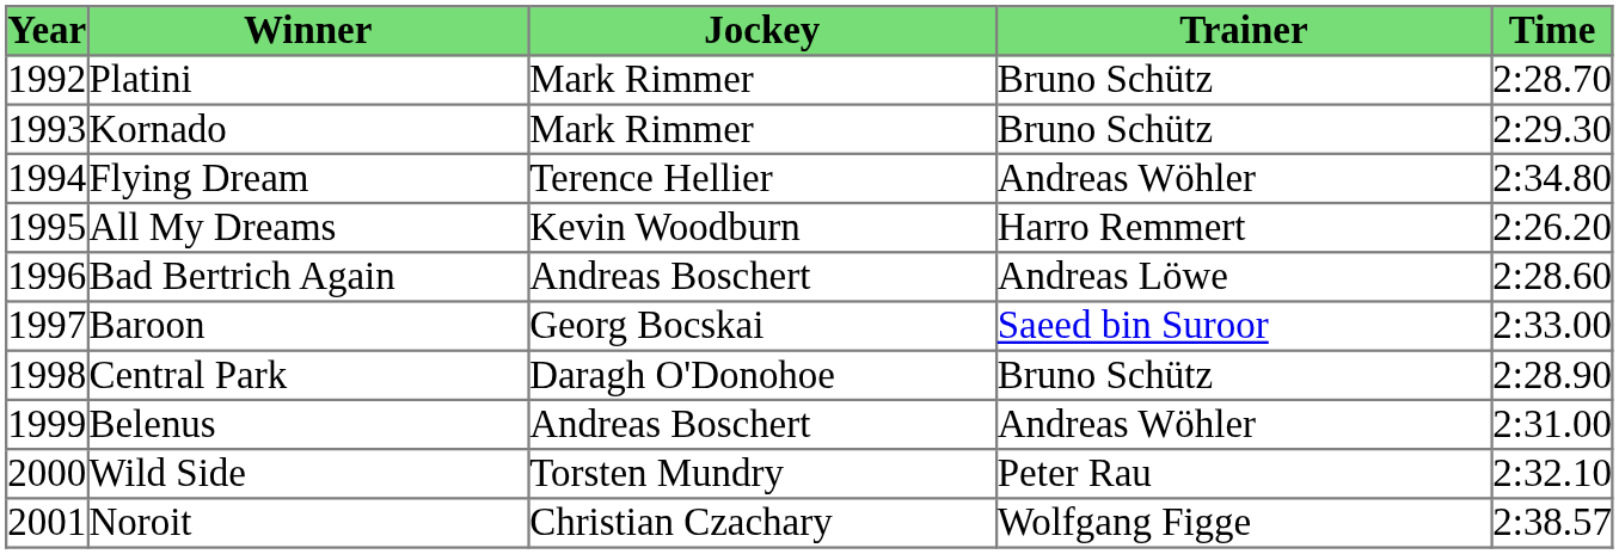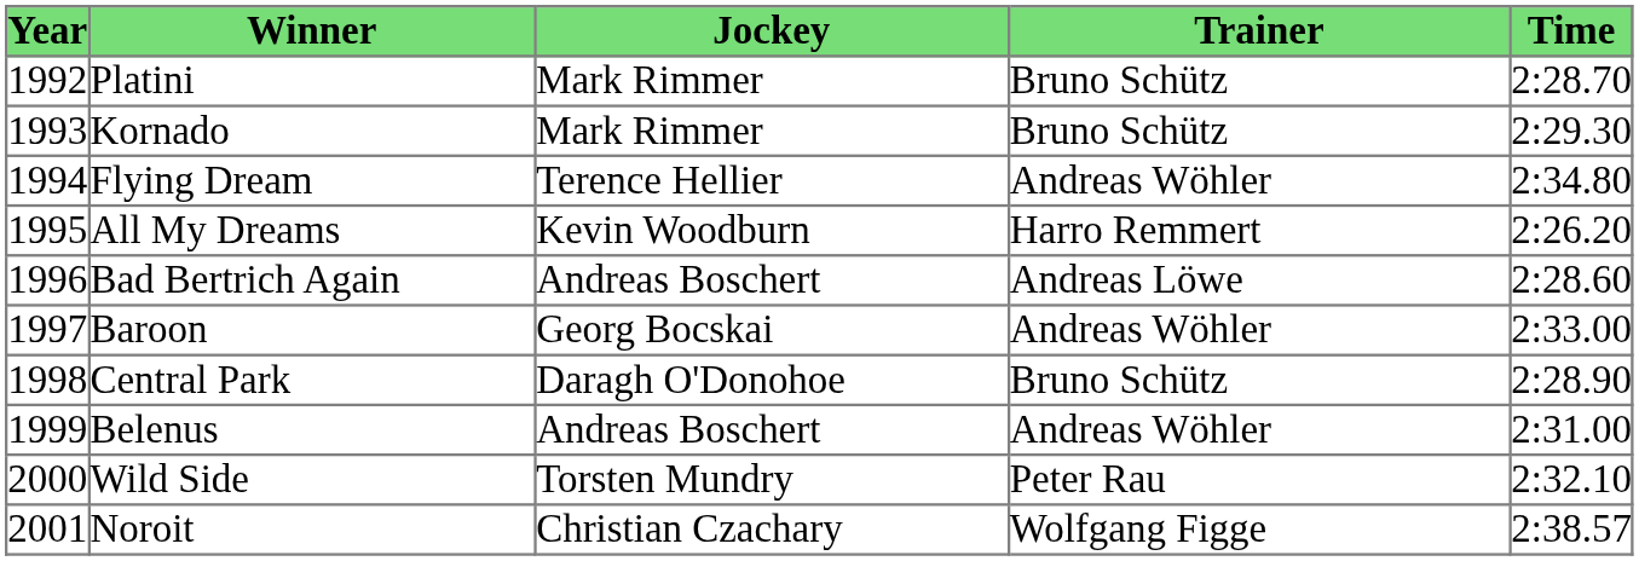Baroon | Trainer: Saeed bin Suroor -> Andreas Wöhler
